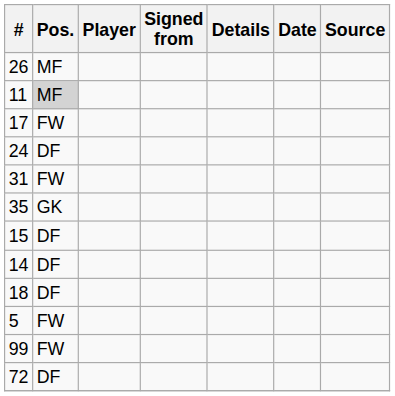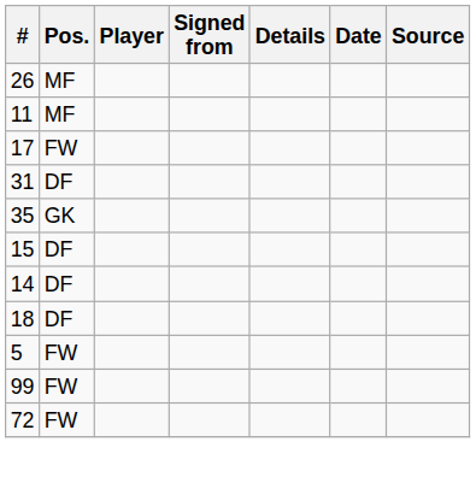11 | Pos.: lightgrey background -> no background
- row: 24 | DF
31 | Pos.: FW -> DF
72 | Pos.: DF -> FW
